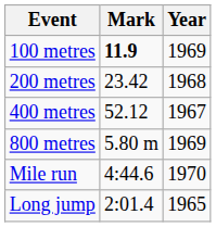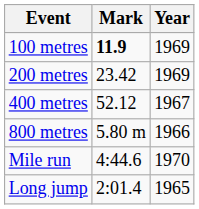200 metres | Year: 1968 -> 1969
800 metres | Year: 1969 -> 1966
